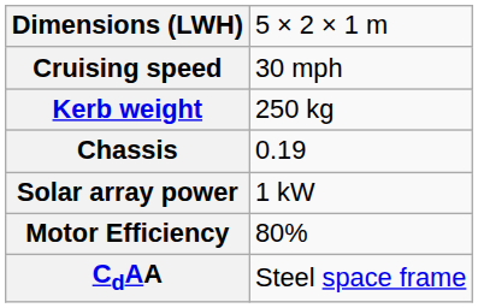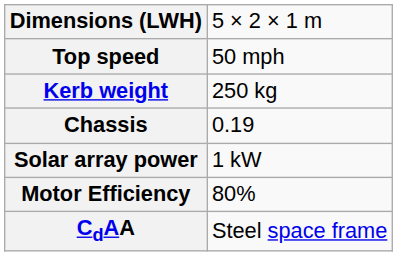- row: Cruising speed | 30 mph
+ row: Top speed | 50 mph
